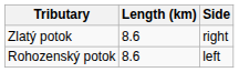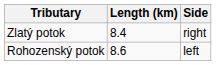Zlatý potok | Length (km): 8.6 -> 8.4
